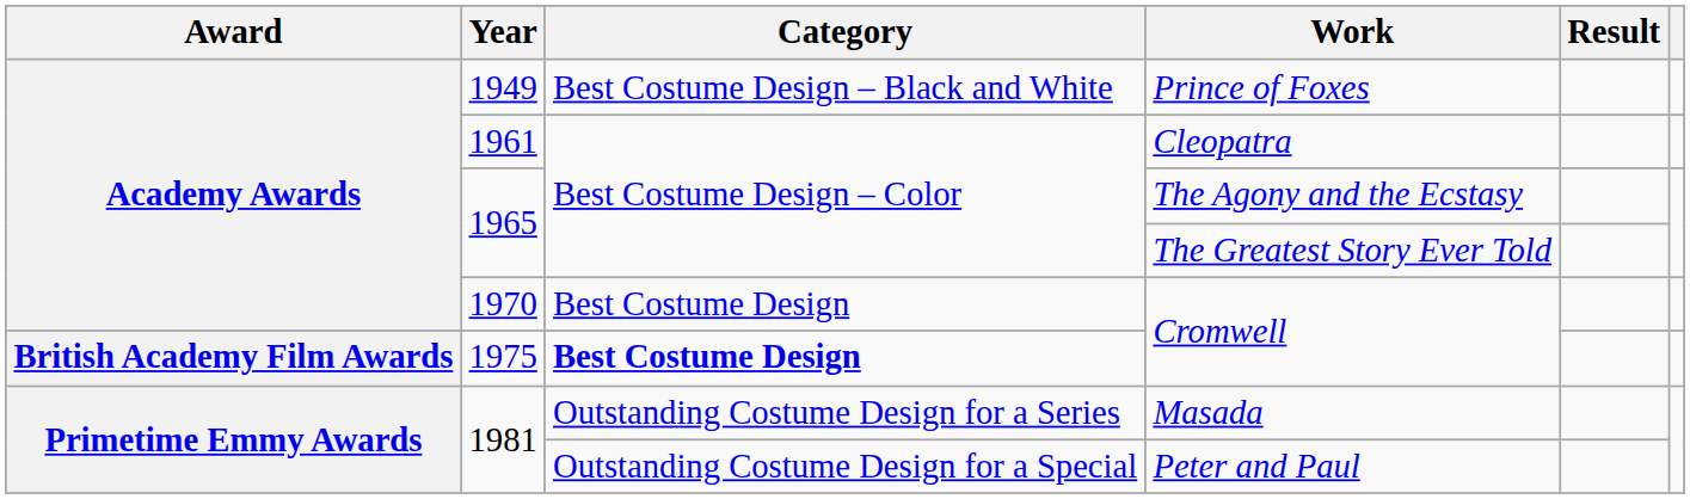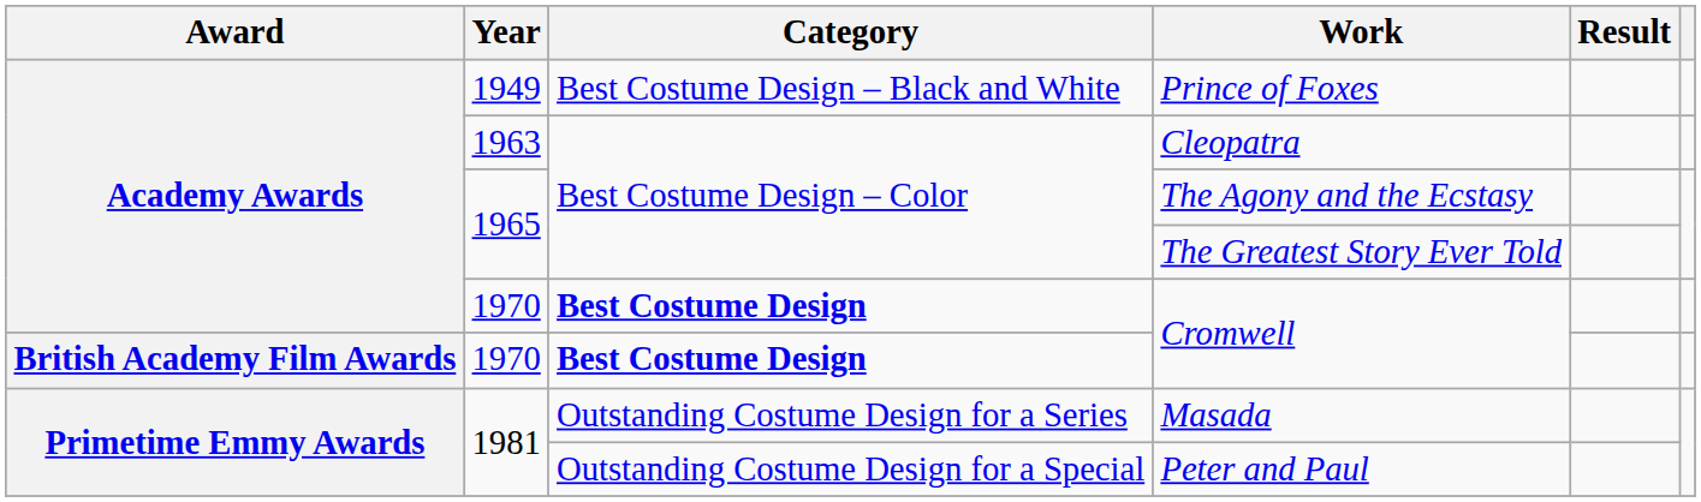Cleopatra | Year: 1961 -> 1963
Academy Awards / Cromwell | Category: normal -> bold
British Academy Film Awards / Cromwell | Year: 1975 -> 1970
